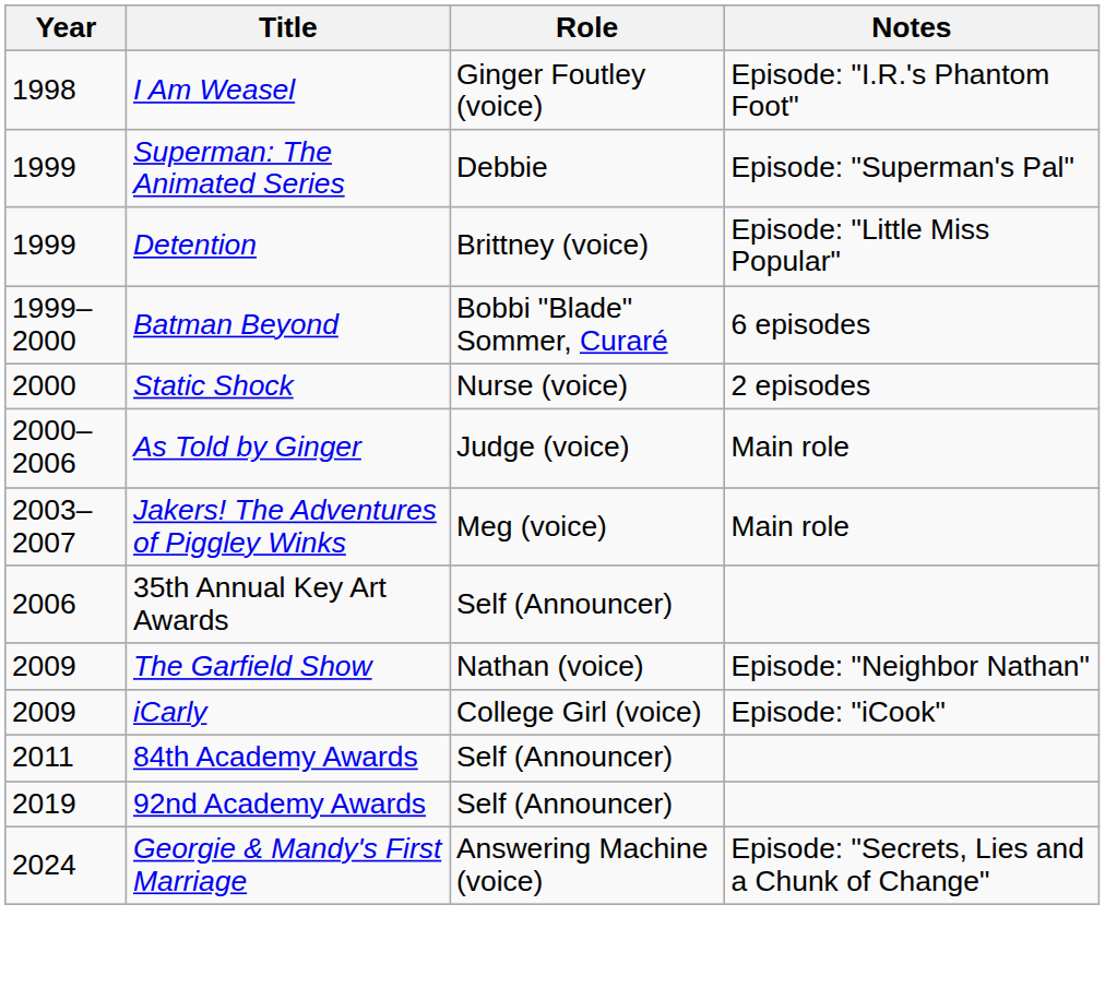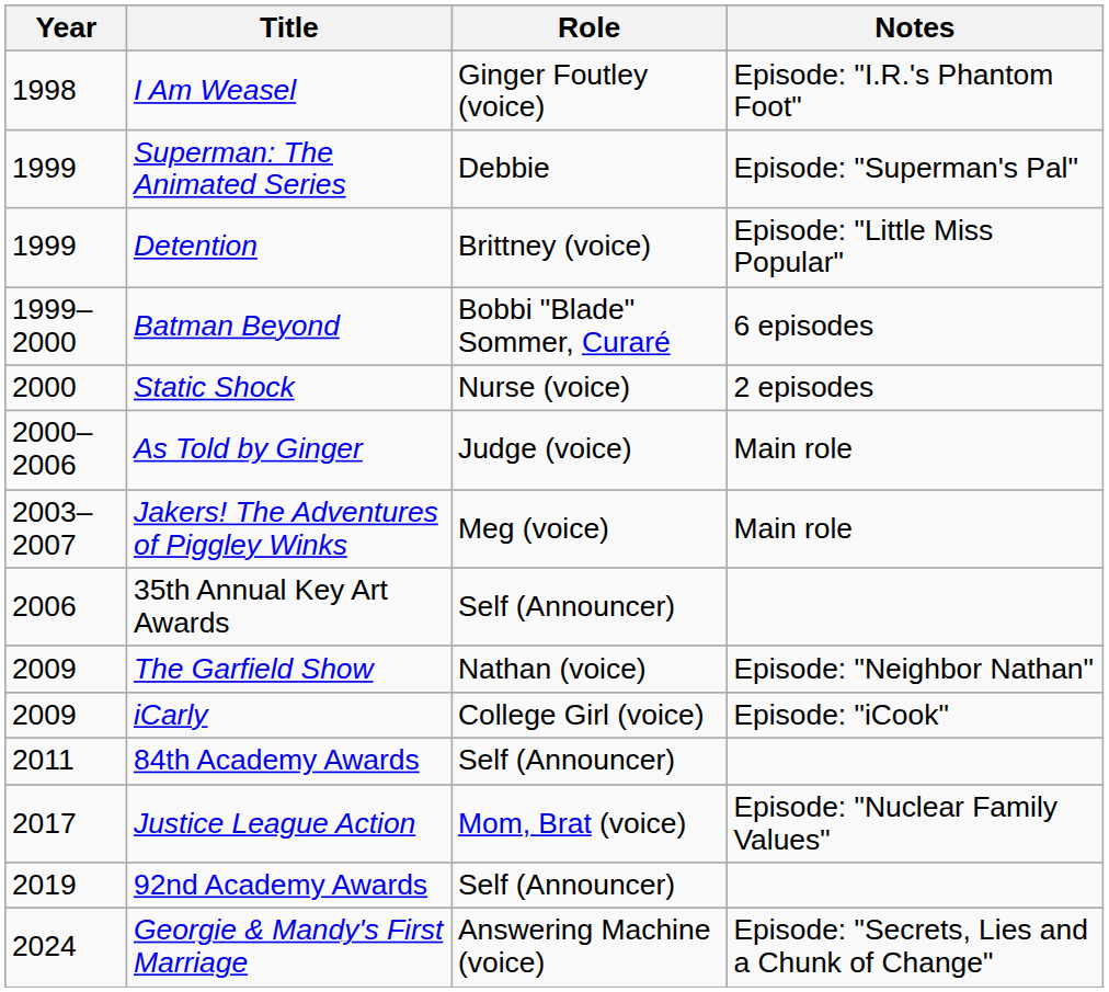+ row: 2017 | Justice League Action | Mom, Brat (voice) | Episode: "Nuclear Family Values"
